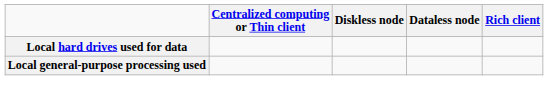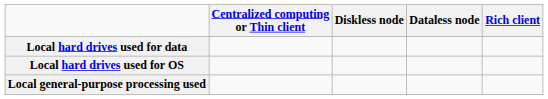+ row: Local hard drives used for OS
